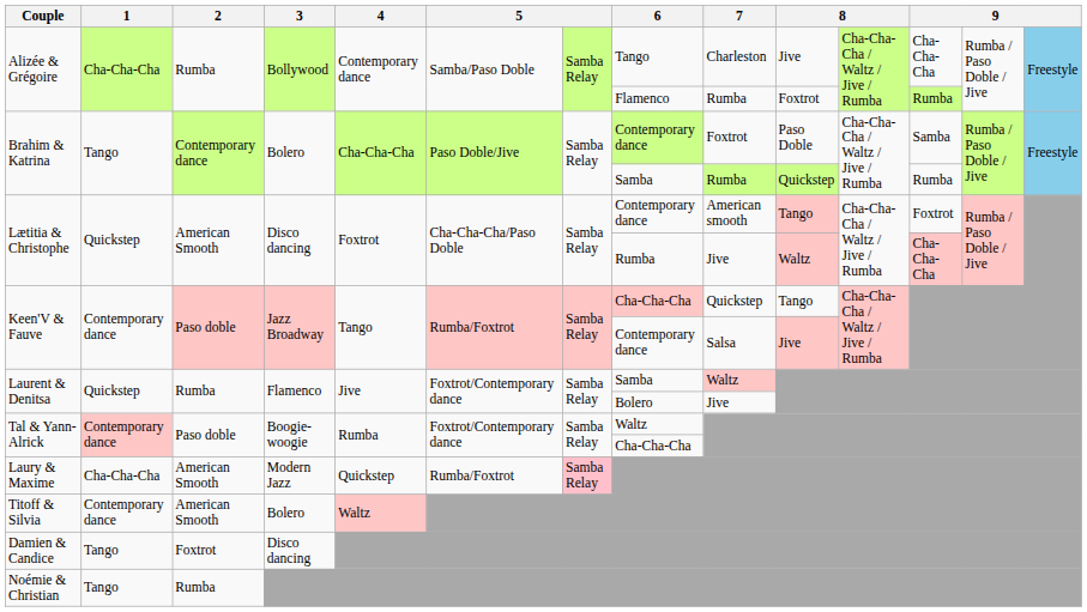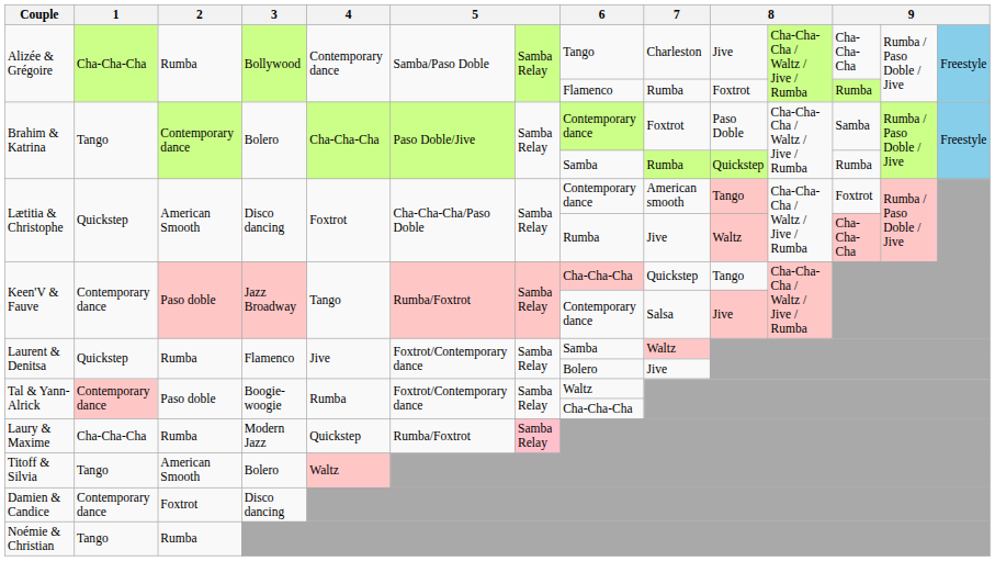Laury & Maxime | 2: American Smooth -> Rumba
Titoff & Silvia | 1: Contemporary dance -> Tango
Damien & Candice | 1: Tango -> Contemporary dance
